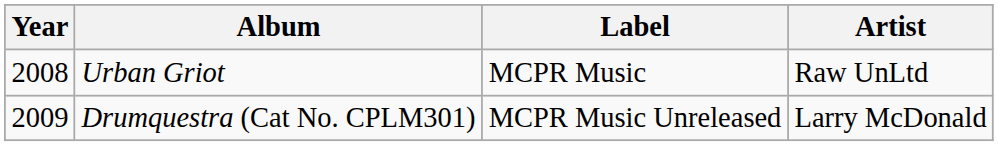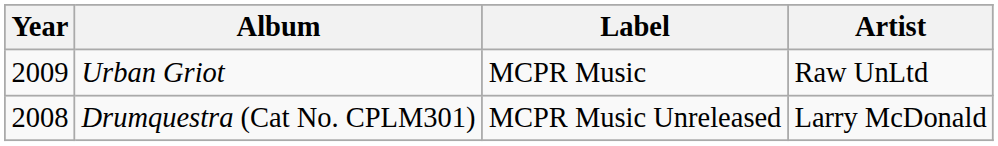Urban Griot | Year: 2008 -> 2009
Drumquestra (Cat No. CPLM301) | Year: 2009 -> 2008
